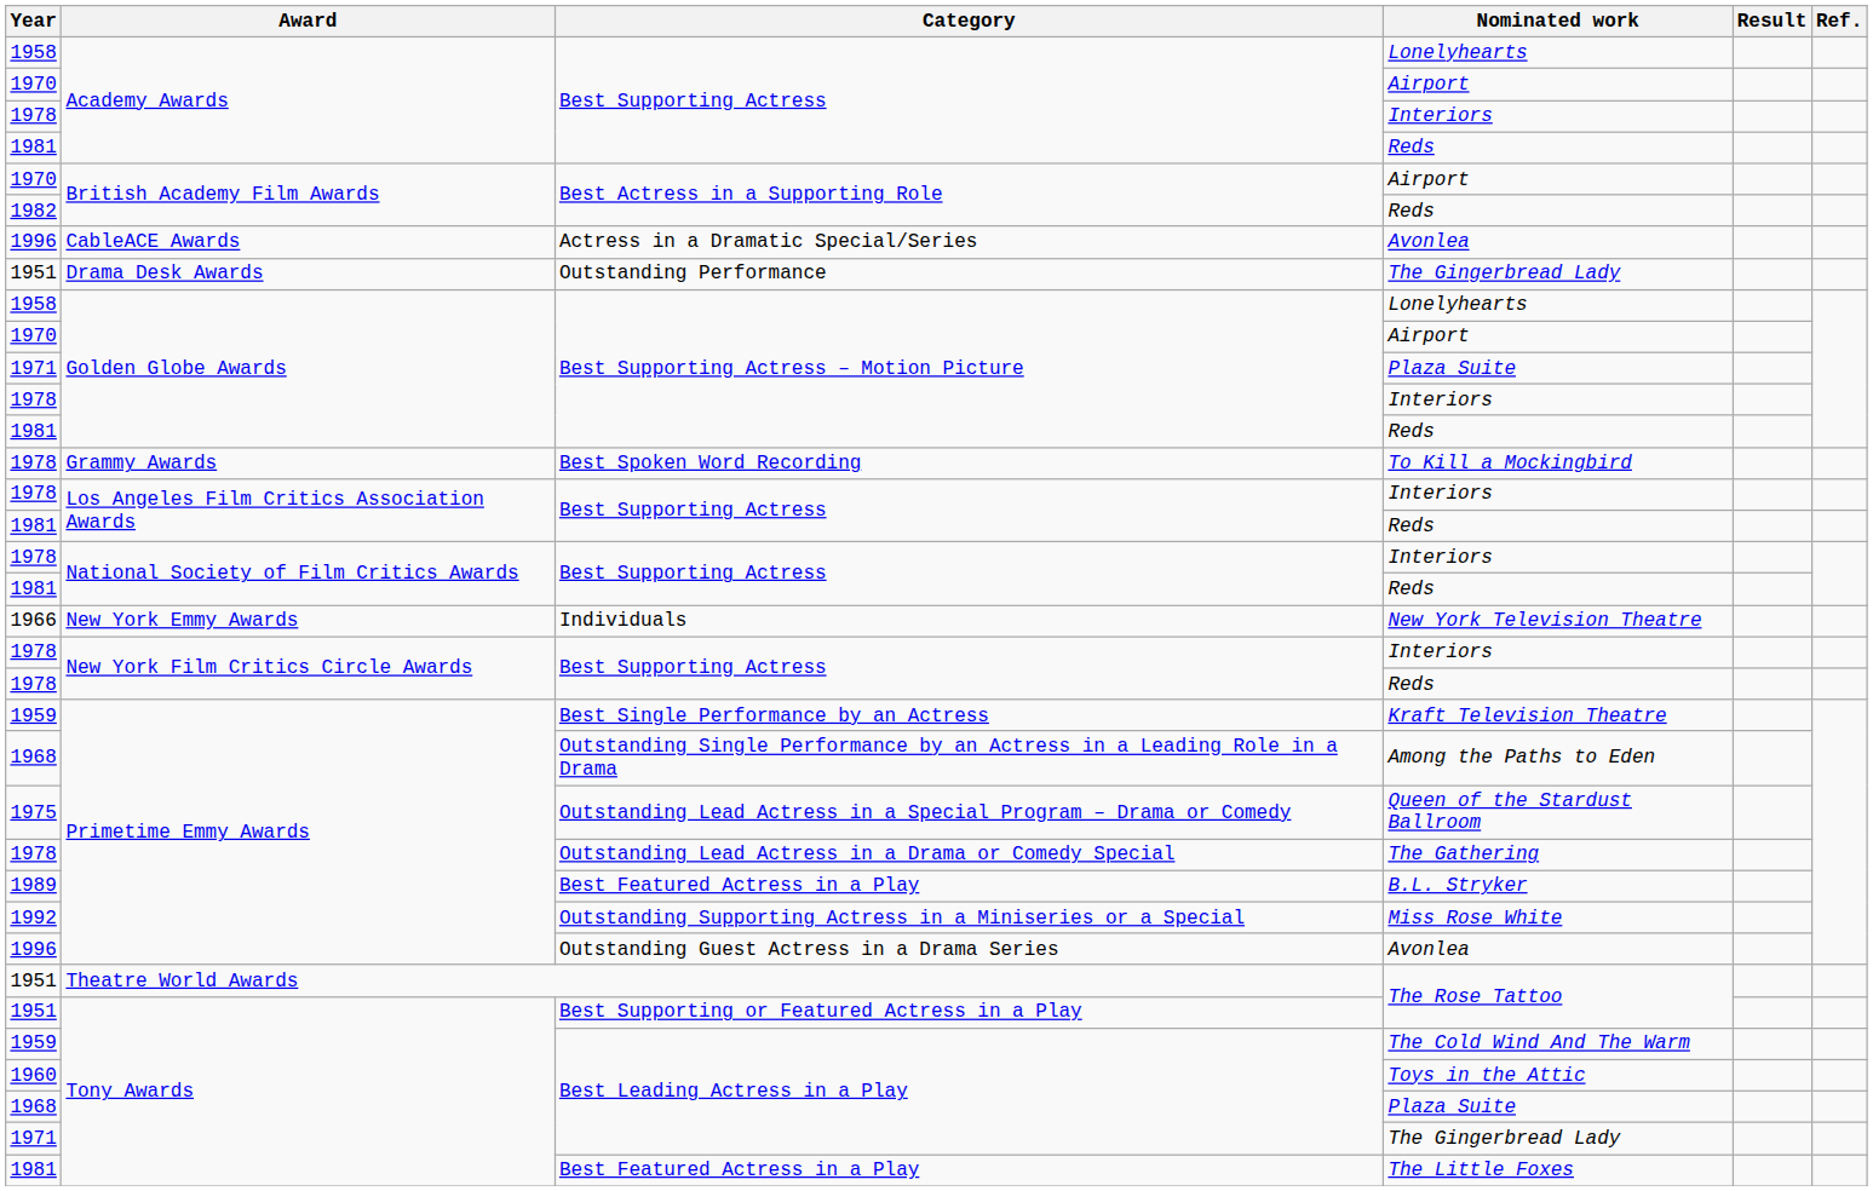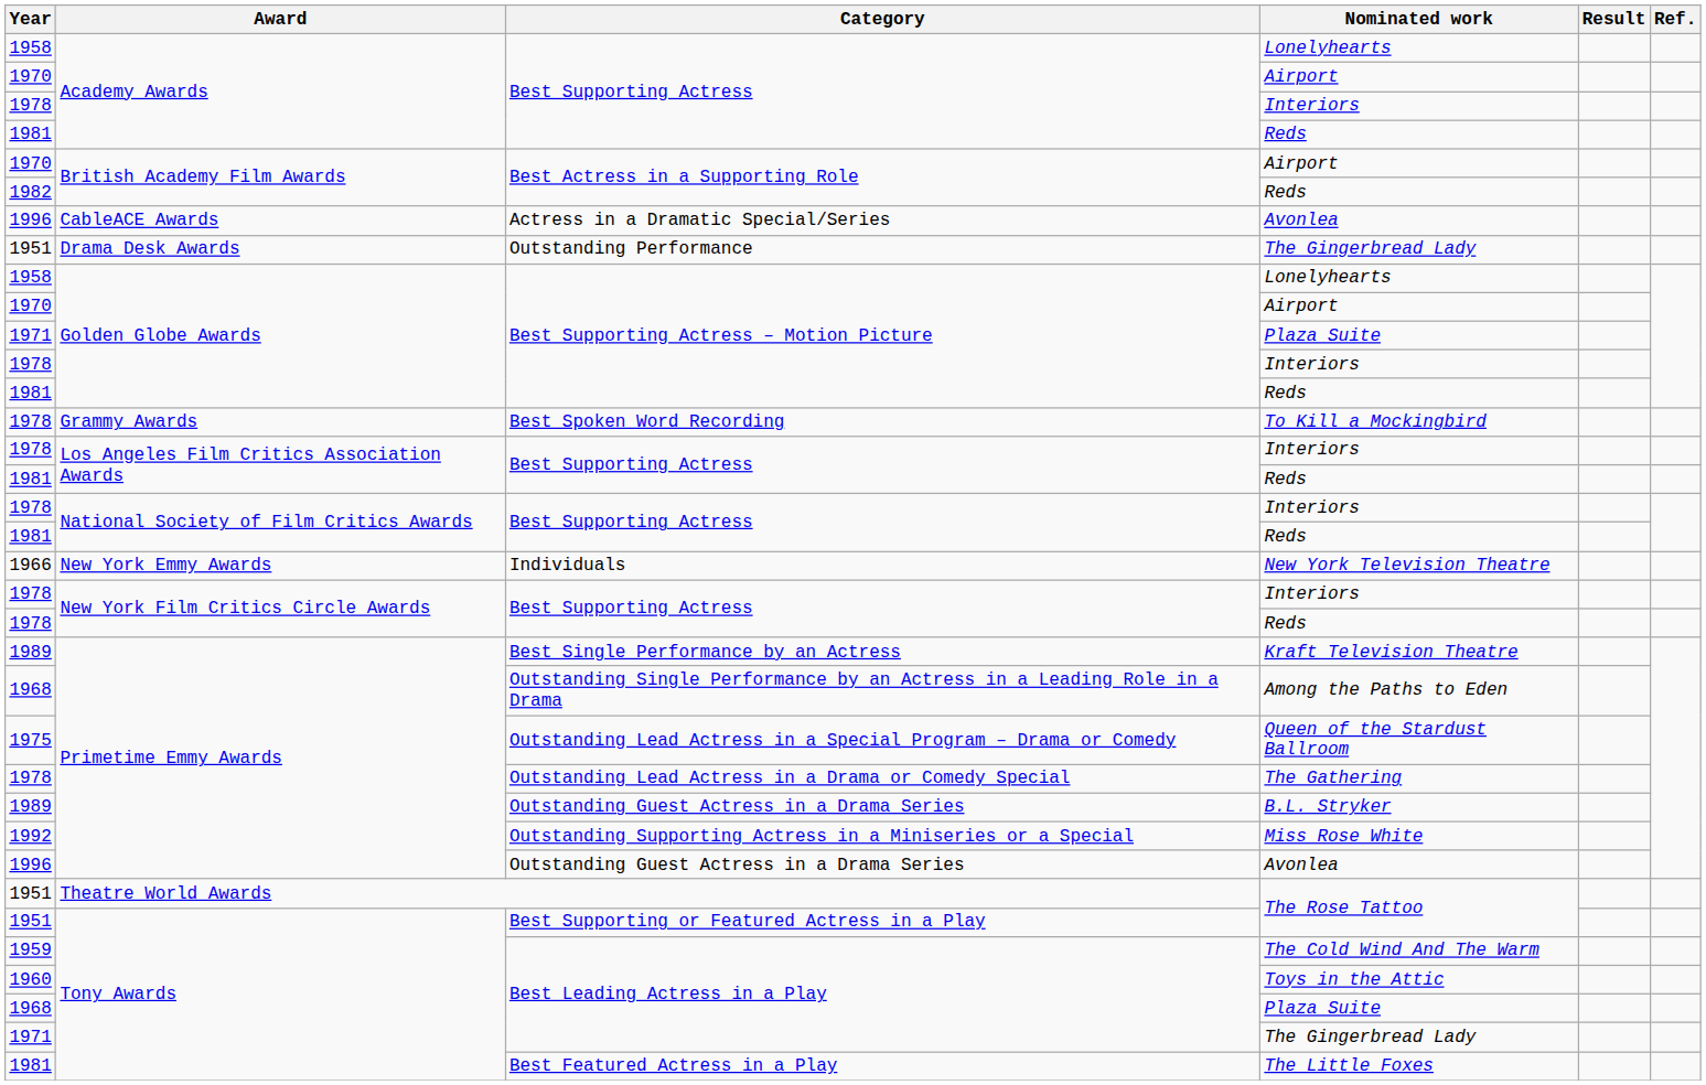Kraft Television Theatre | Year: 1959 -> 1989
B.L. Stryker | Category: Best Featured Actress in a Play -> Outstanding Guest Actress in a Drama Series
